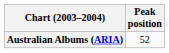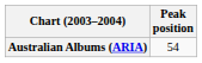Australian Albums (ARIA) | Peak position: 52 -> 54
